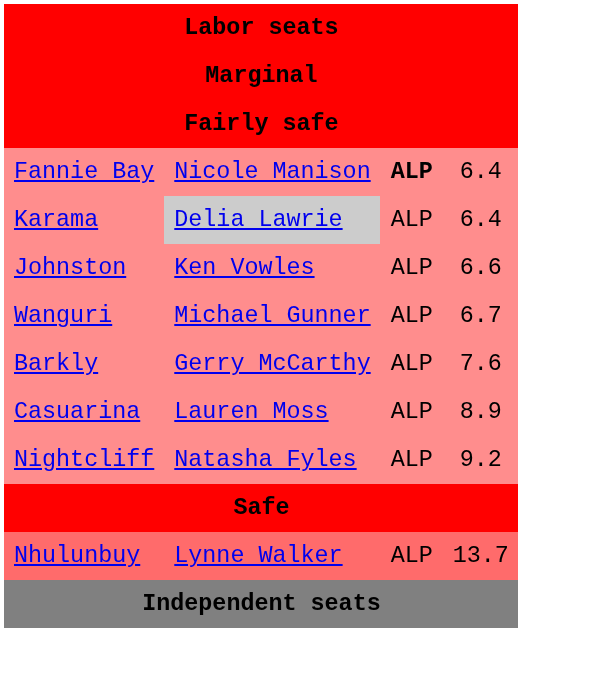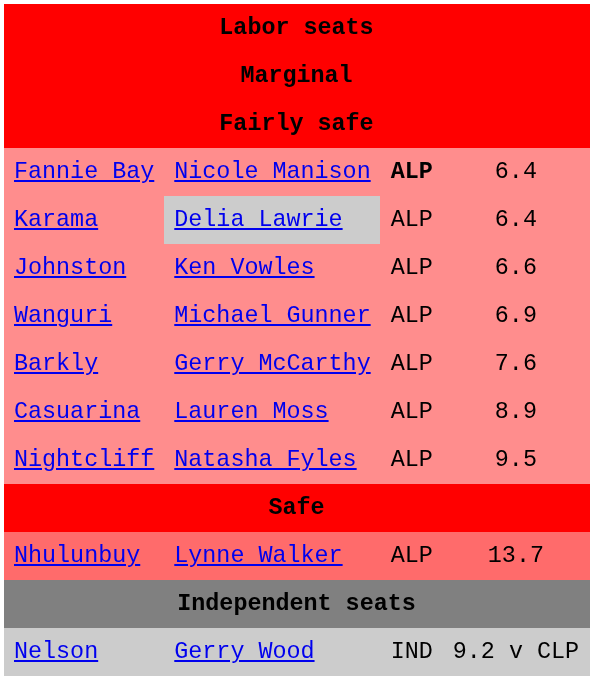Wanguri | column 4: 6.7 -> 6.9
Nightcliff | column 4: 9.2 -> 9.5
+ row: Nelson | Gerry Wood | IND | 9.2 v CLP
